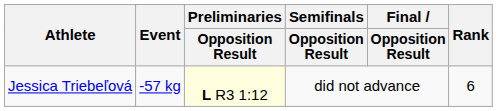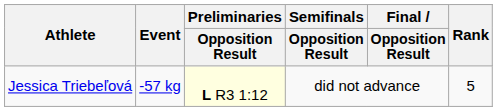Jessica Triebeľová | Rank: 6 -> 5
